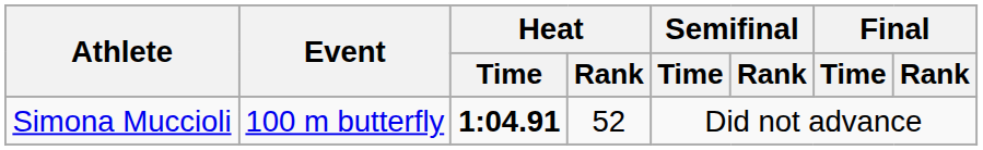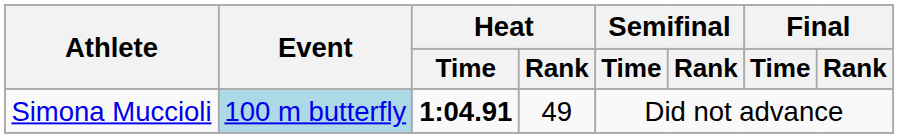Simona Muccioli | Event: no background -> lightblue background
Simona Muccioli | Heat / Rank: 52 -> 49
